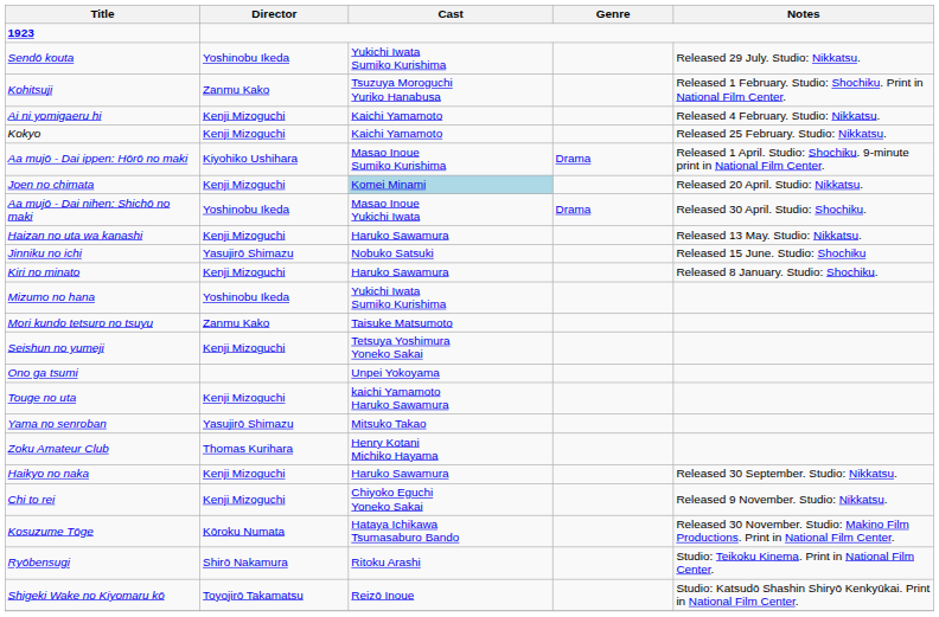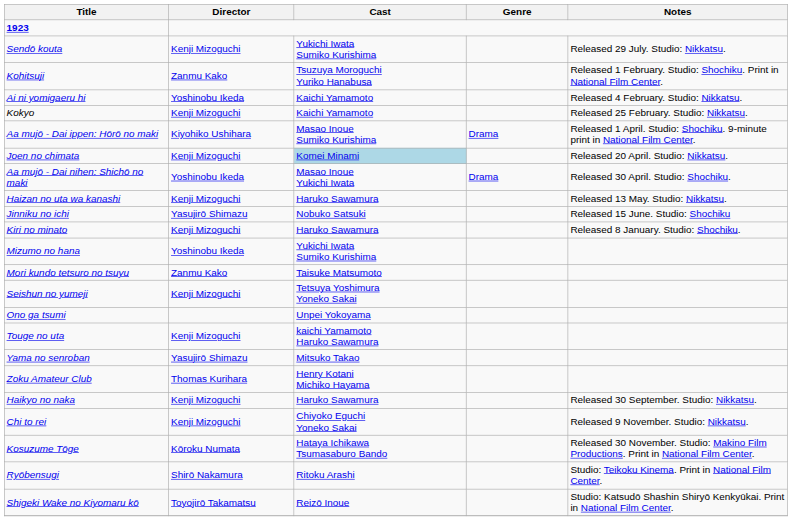Sendō kouta | Director: Yoshinobu Ikeda -> Kenji Mizoguchi
Ai ni yomigaeru hi | Director: Kenji Mizoguchi -> Yoshinobu Ikeda
